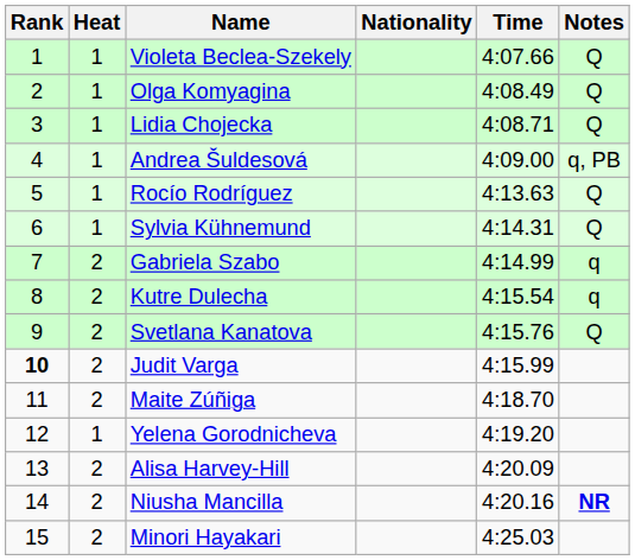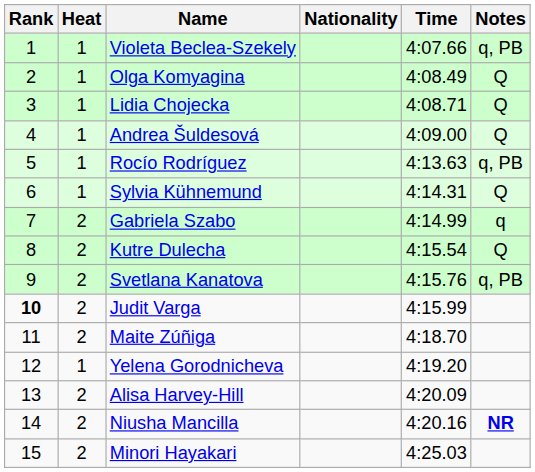Violeta Beclea-Szekely | Notes: Q -> q, PB
Andrea Šuldesová | Notes: q, PB -> Q
Rocío Rodríguez | Notes: Q -> q, PB
Kutre Dulecha | Notes: q -> Q
Svetlana Kanatova | Notes: Q -> q, PB
